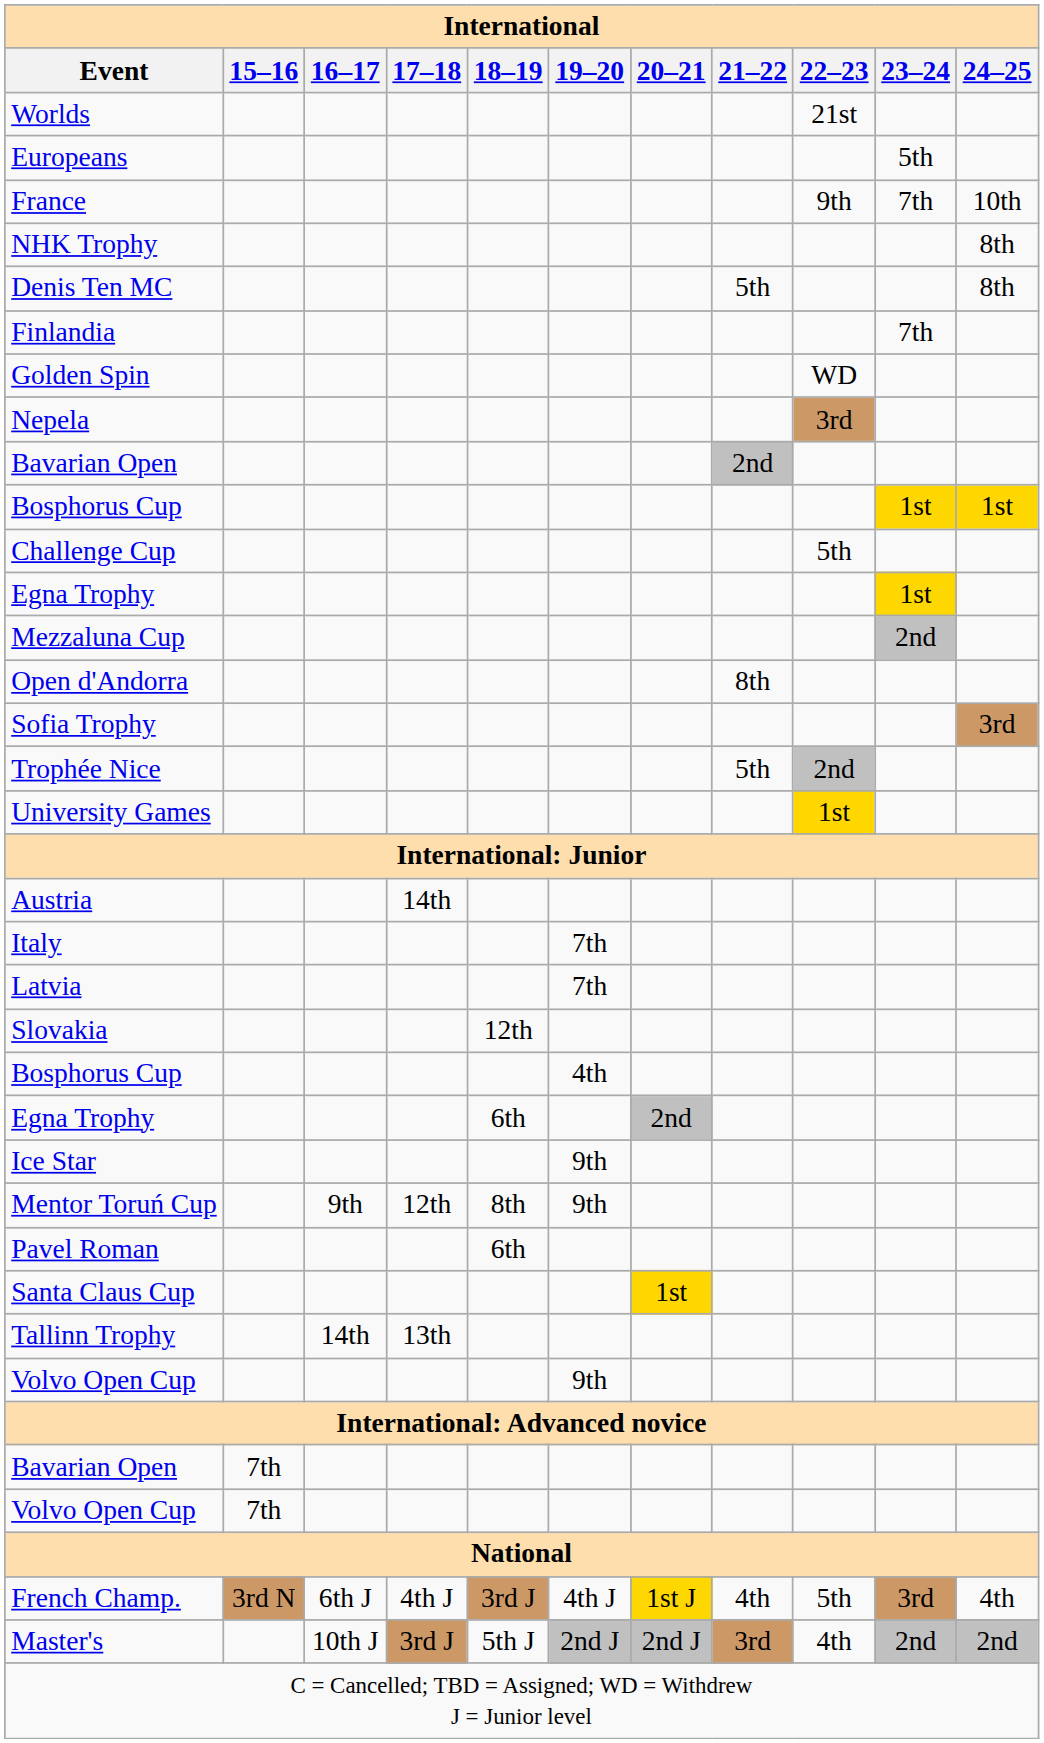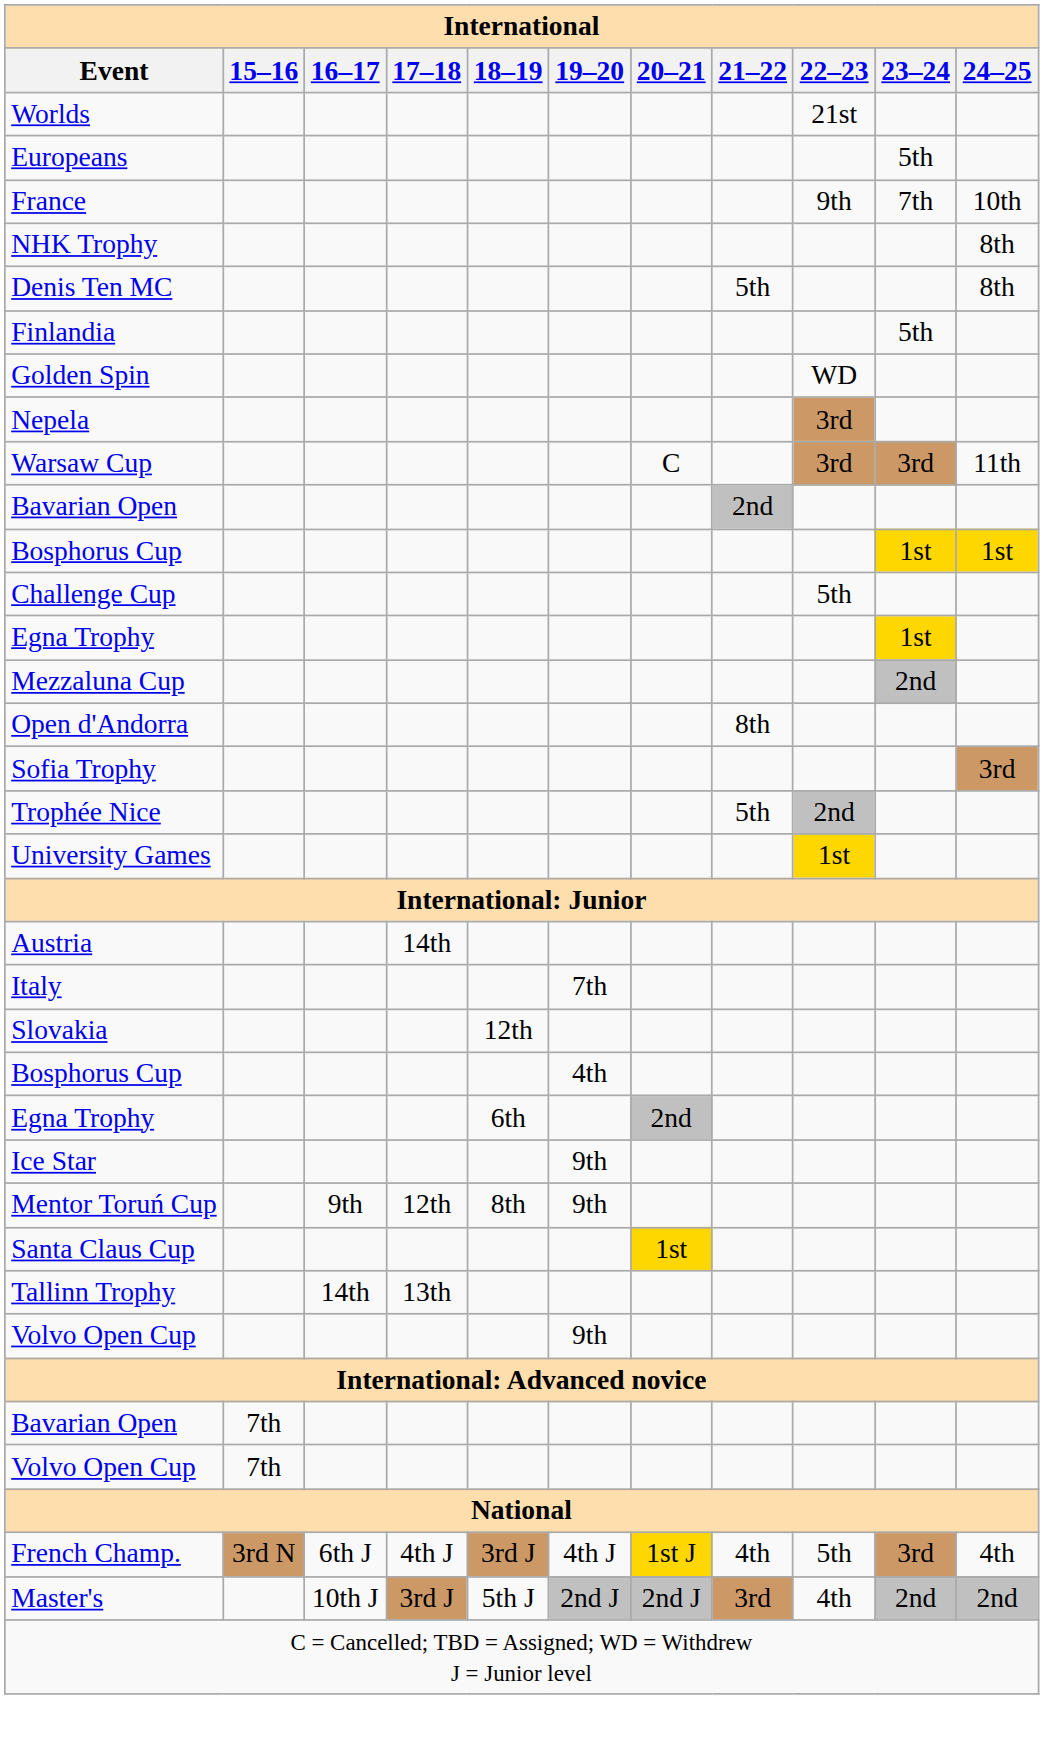Finlandia | 23–24: 7th -> 5th
+ row: Warsaw Cup | C | 3rd | 3rd | 11th
- row: Latvia | 7th
- row: Pavel Roman | 6th
